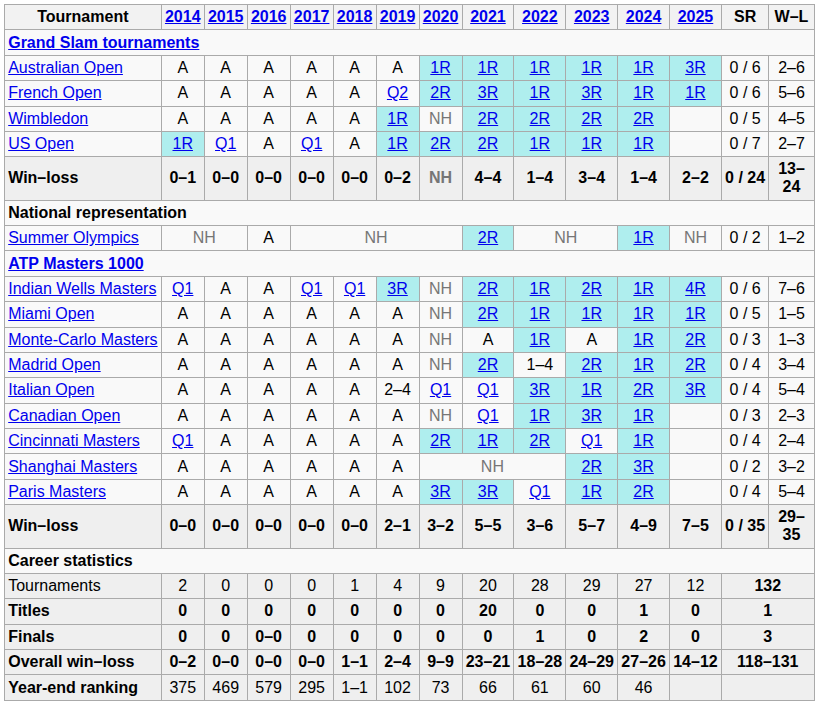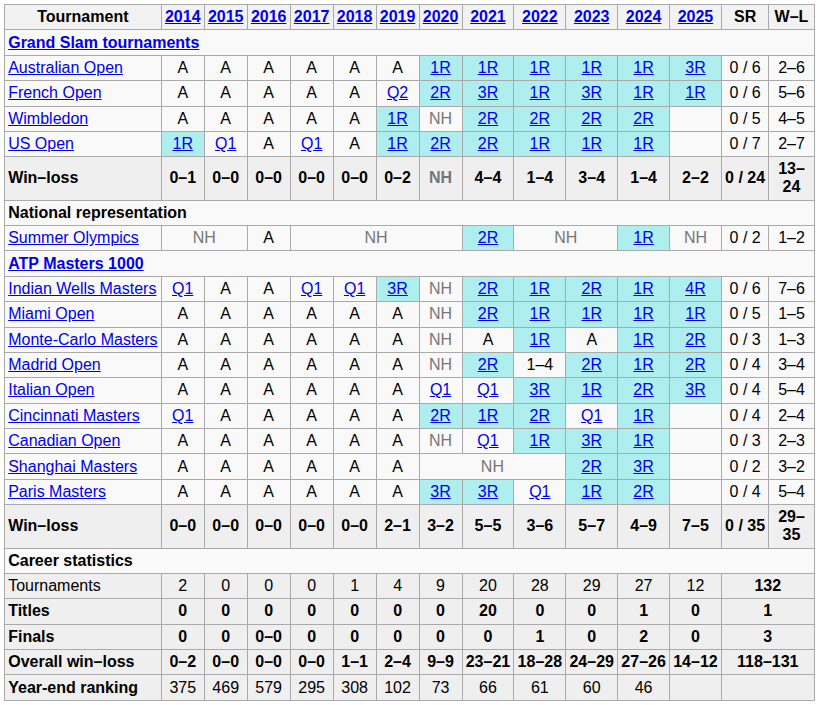Italian Open | 2019: 2–4 -> A
rows swapped: Canadian Open <-> Cincinnati Masters
Year-end ranking | 2018: 1–1 -> 308
